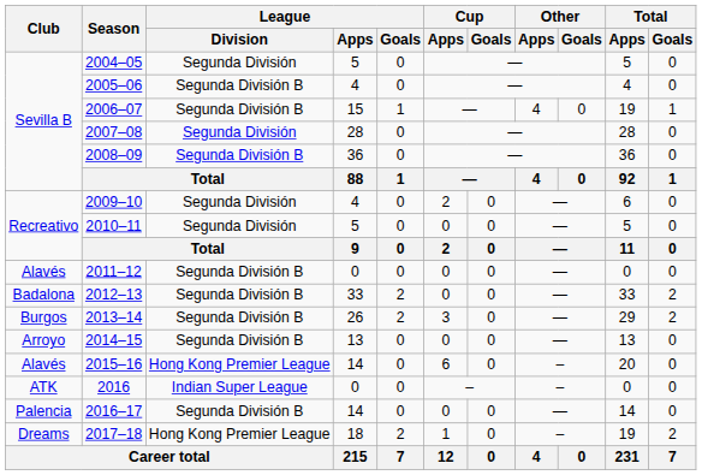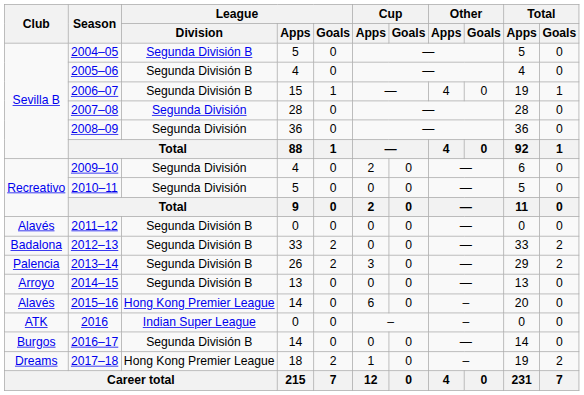2004–05 | League / Division: Segunda División -> Segunda División B
2008–09 | League / Division: Segunda División B -> Segunda División
2013–14 | Club: Burgos -> Palencia
2016–17 | Club: Palencia -> Burgos
